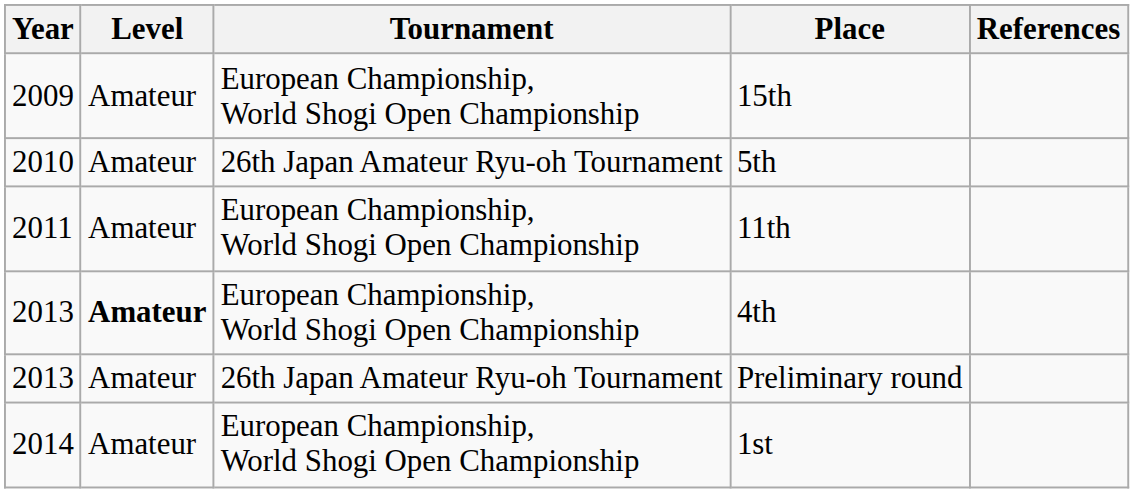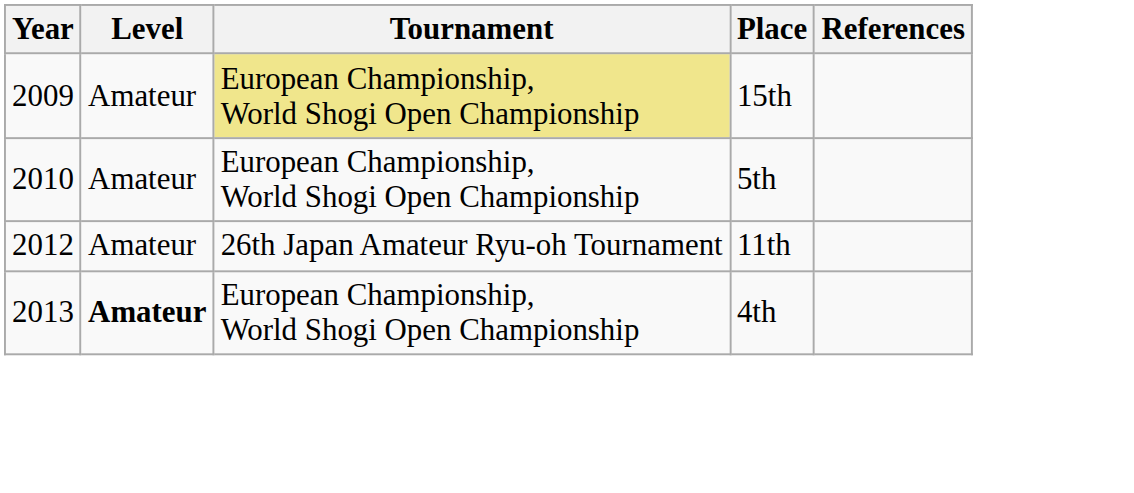15th | Tournament: no background -> khaki background
5th | Tournament: 26th Japan Amateur Ryu-oh Tournament -> European Championship, World Shogi Open Championship
11th | Year: 2011 -> 2012
11th | Tournament: European Championship, World Shogi Open Championship -> 26th Japan Amateur Ryu-oh Tournament
- row: 2013 | Amateur | 26th Japan Amateur Ryu-oh Tournament | Preliminary round
- row: 2014 | Amateur | European Championship, World Shogi Open Championship | 1st
